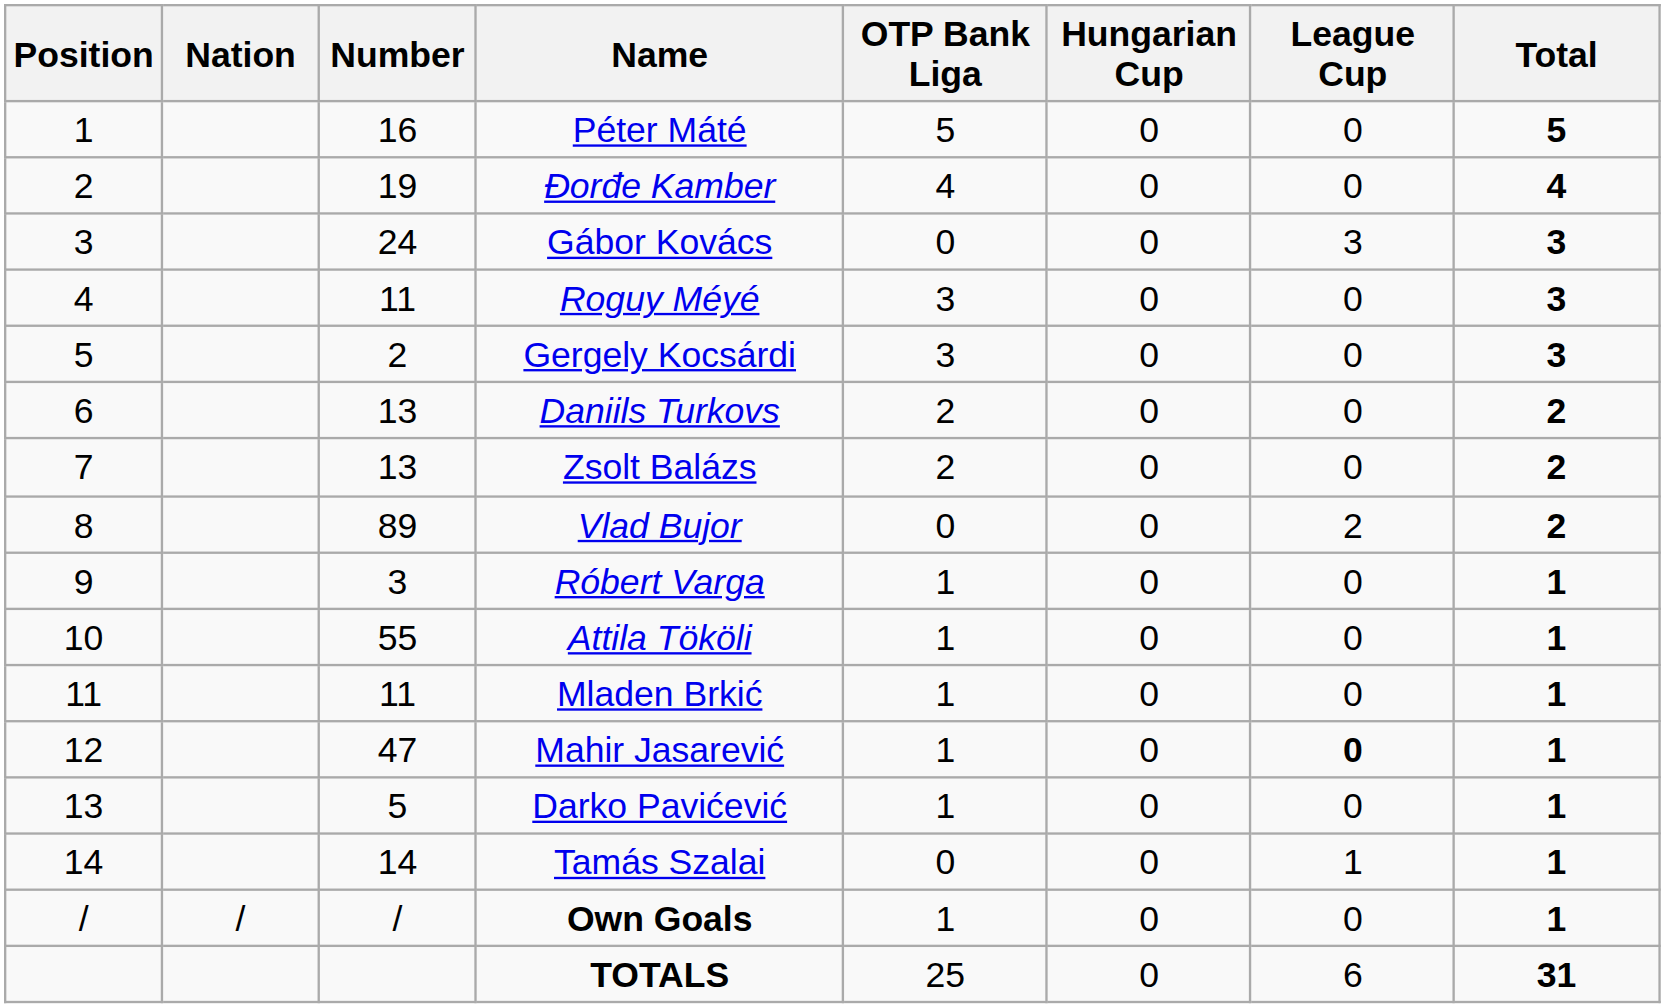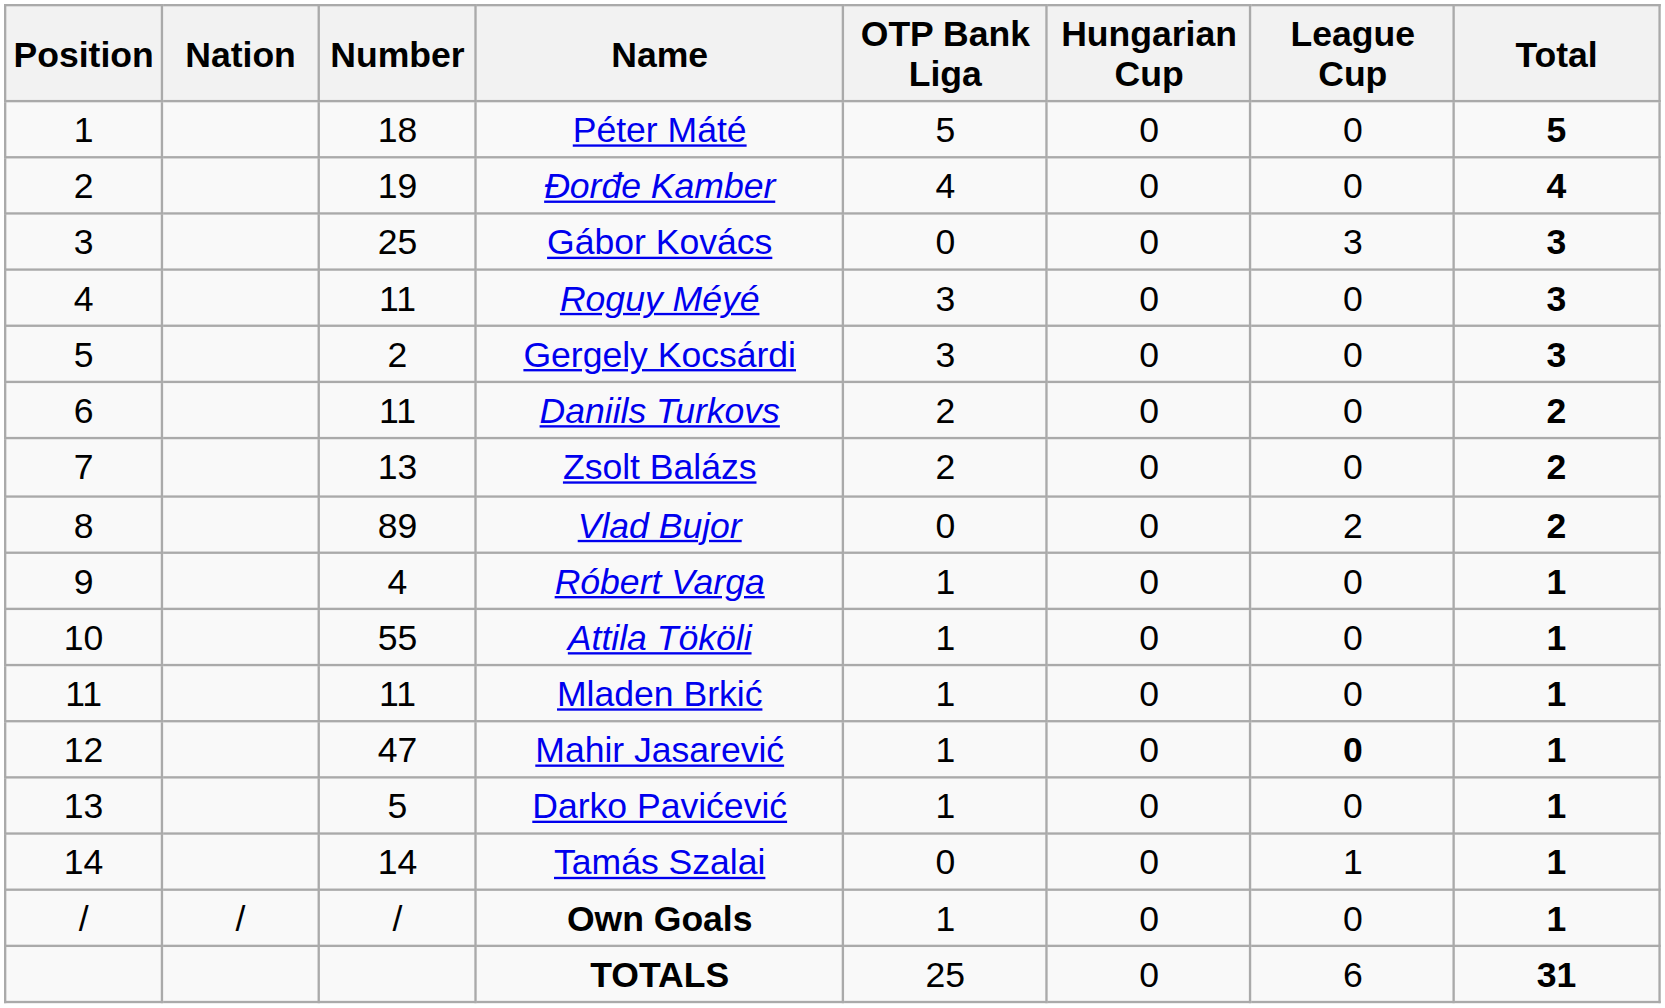Péter Máté | Number: 16 -> 18
Gábor Kovács | Number: 24 -> 25
Daniils Turkovs | Number: 13 -> 11
Róbert Varga | Number: 3 -> 4
